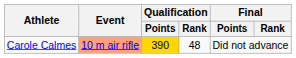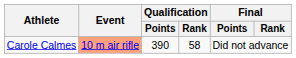Carole Calmes | Qualification / Points: gold background -> no background
Carole Calmes | Qualification / Rank: 48 -> 58
